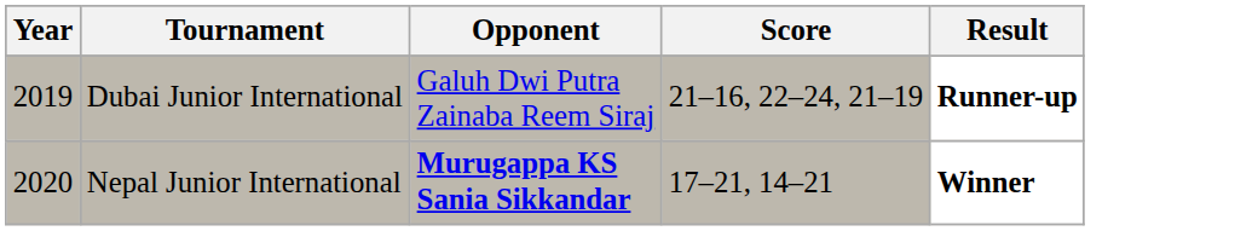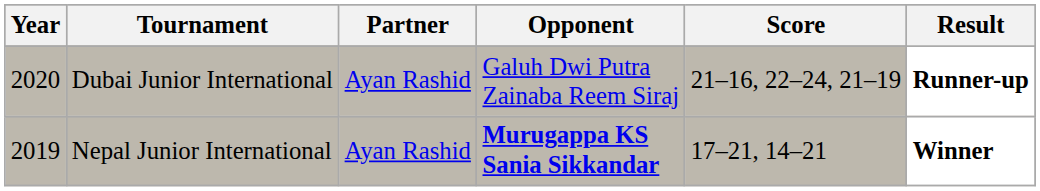+ column: Partner | Ayan Rashid | Ayan Rashid
Dubai Junior International | Year: 2019 -> 2020
Nepal Junior International | Year: 2020 -> 2019
